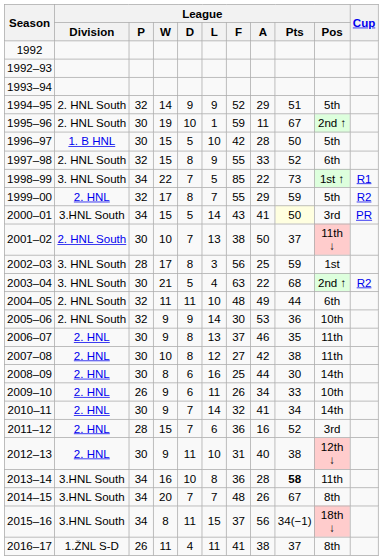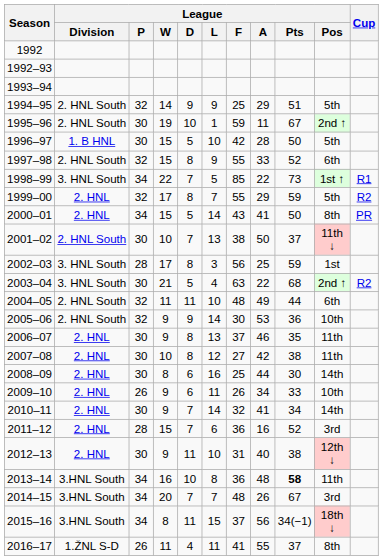1994–95 | League / F: 52 -> 25
2000–01 | League / Division: 3.HNL South -> 2. HNL
2000–01 | League / Pts: lightyellow background -> no background
2000–01 | League / Pos: 3rd -> 8th
2013–14 | League / A: 28 -> 48
2014–15 | League / Pos: 8th -> 3rd
2016–17 | League / A: 38 -> 55
